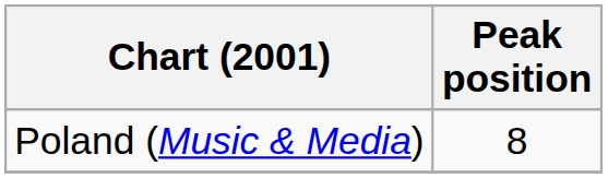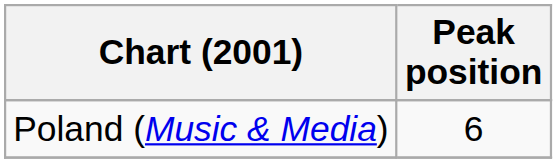Poland (Music & Media) | Peak position: 8 -> 6
